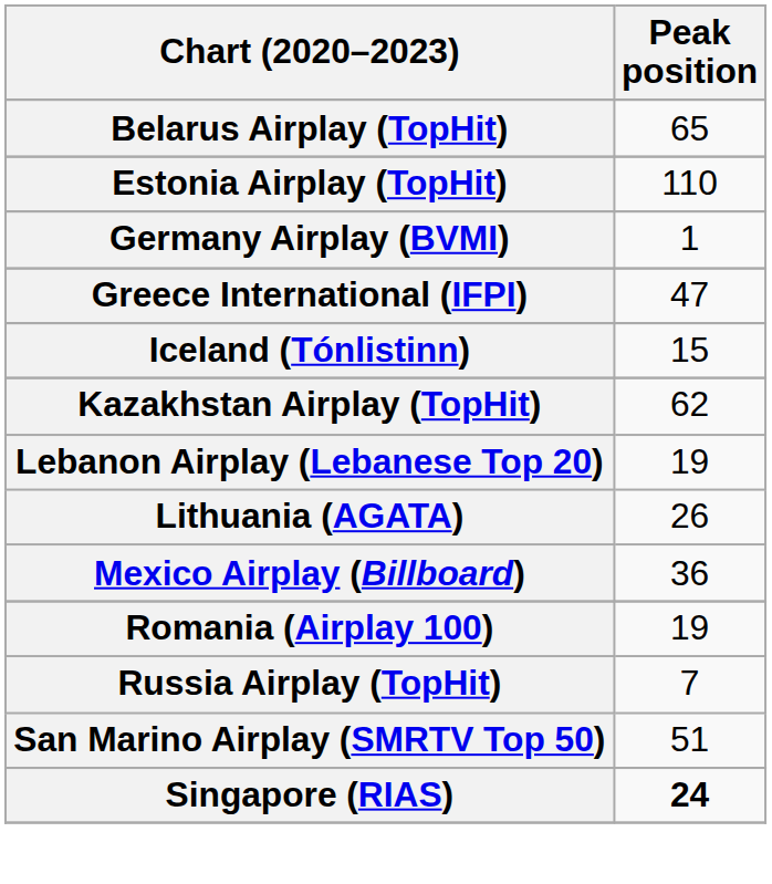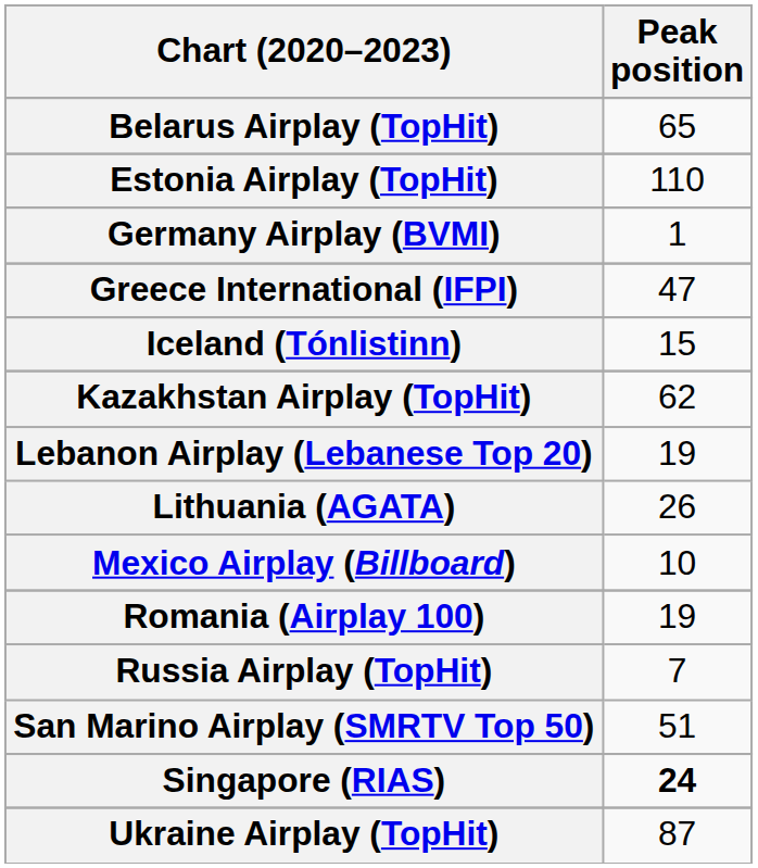Mexico Airplay (Billboard) | Peak position: 36 -> 10
+ row: Ukraine Airplay (TopHit) | 87
